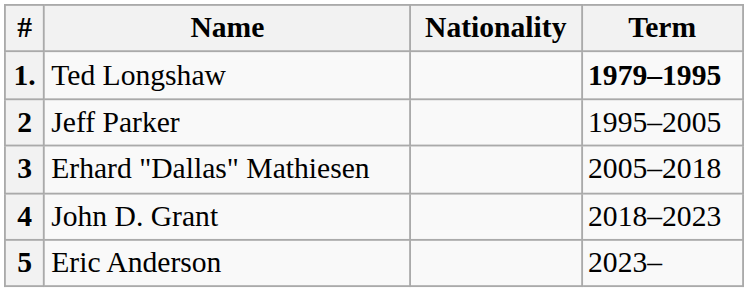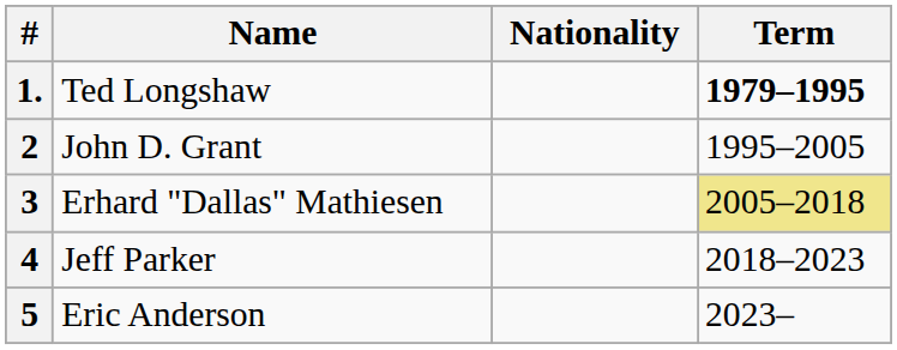2 | Name: Jeff Parker -> John D. Grant
3 | Term: no background -> khaki background
4 | Name: John D. Grant -> Jeff Parker
